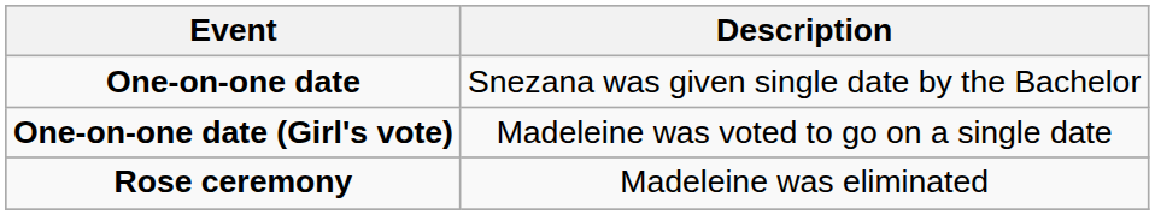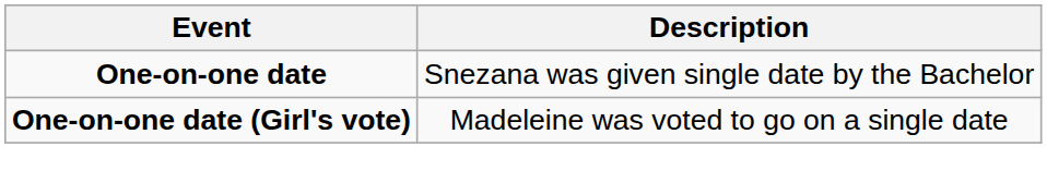- row: Rose ceremony | Madeleine was eliminated
